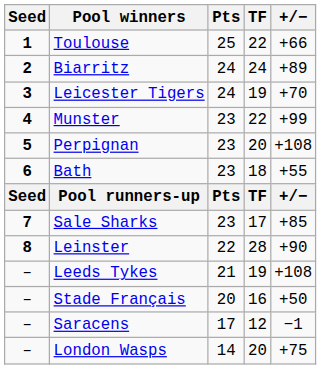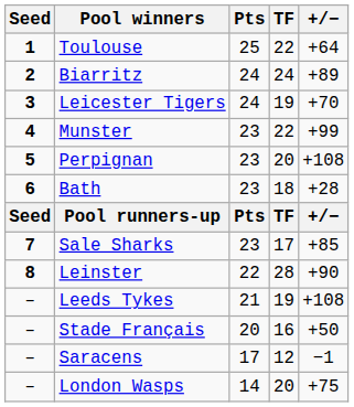Toulouse | +/−: +66 -> +64
Bath | +/−: +55 -> +28
